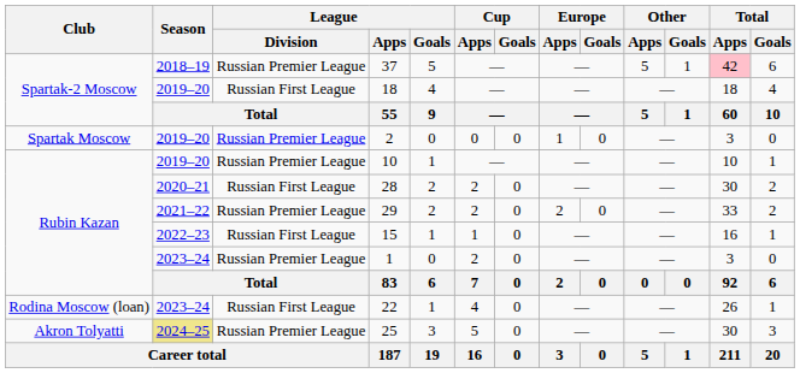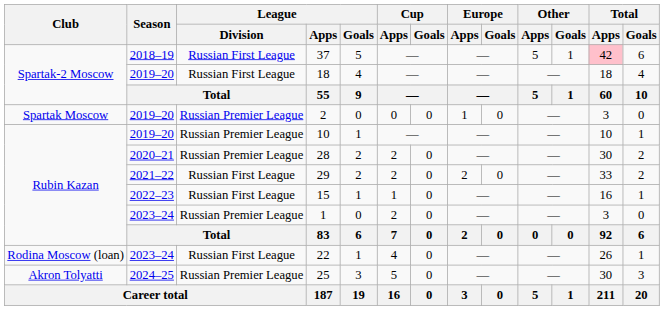37 | League / Division: Russian Premier League -> Russian First League
28 | League / Division: Russian First League -> Russian Premier League
29 | League / Division: Russian Premier League -> Russian First League
25 | Season: khaki background -> no background
